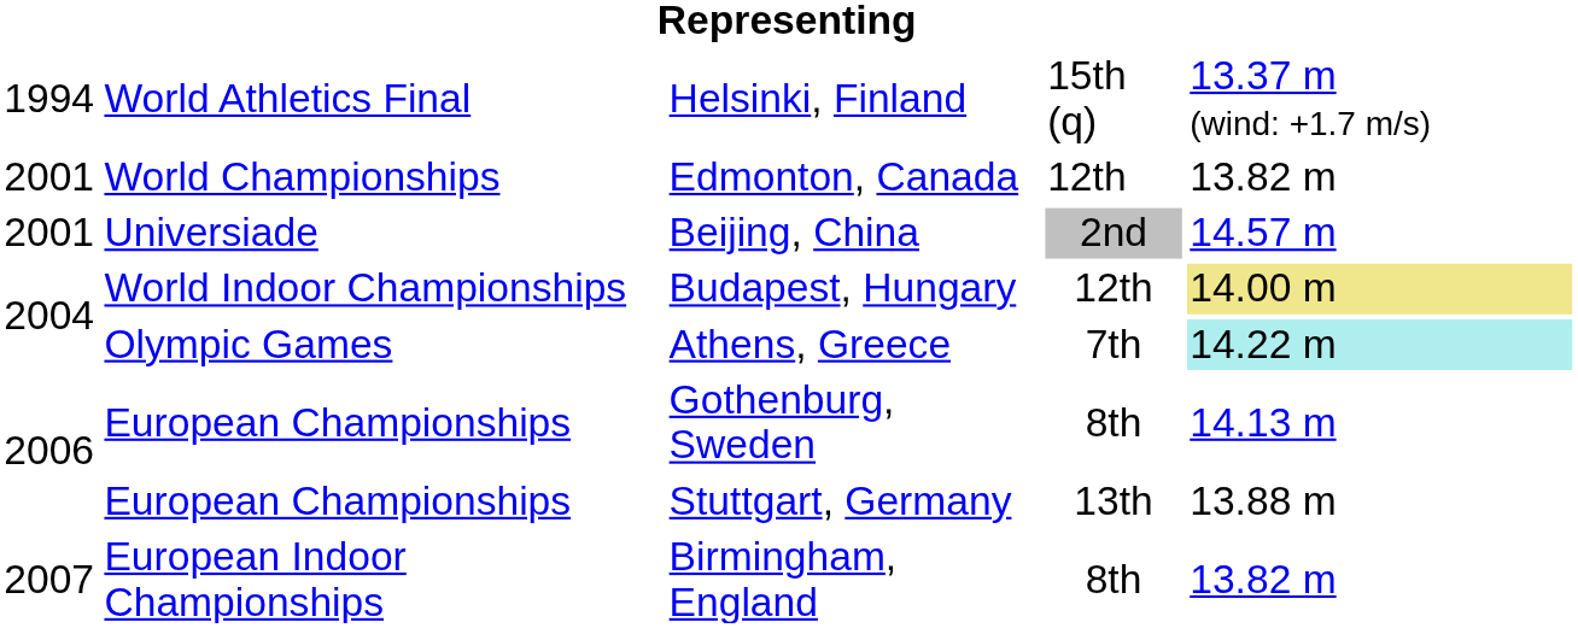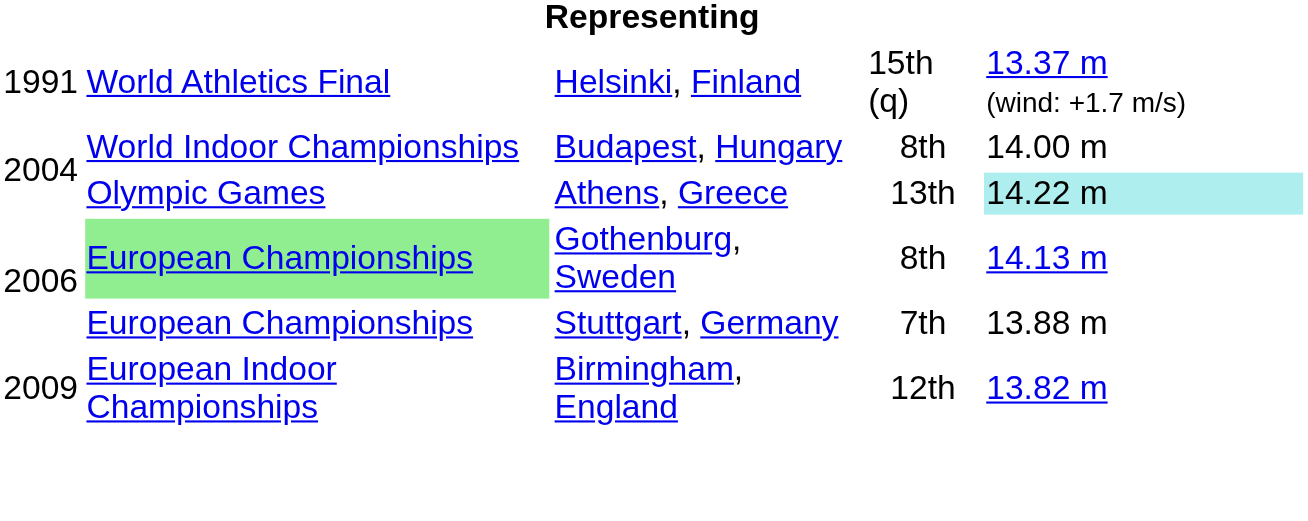Helsinki, Finland | column 1: 1994 -> 1991
- row: 2001 | World Championships | Edmonton, Canada | 12th | 13.82 m
- row: 2001 | Universiade | Beijing, China | 2nd | 14.57 m
Budapest, Hungary | column 4: 12th -> 8th
Budapest, Hungary | column 5: khaki background -> no background
Athens, Greece | column 4: 7th -> 13th
Gothenburg, Sweden | column 2: no background -> lightgreen background
Stuttgart, Germany | column 4: 13th -> 7th
Birmingham, England | column 1: 2007 -> 2009
Birmingham, England | column 4: 8th -> 12th
